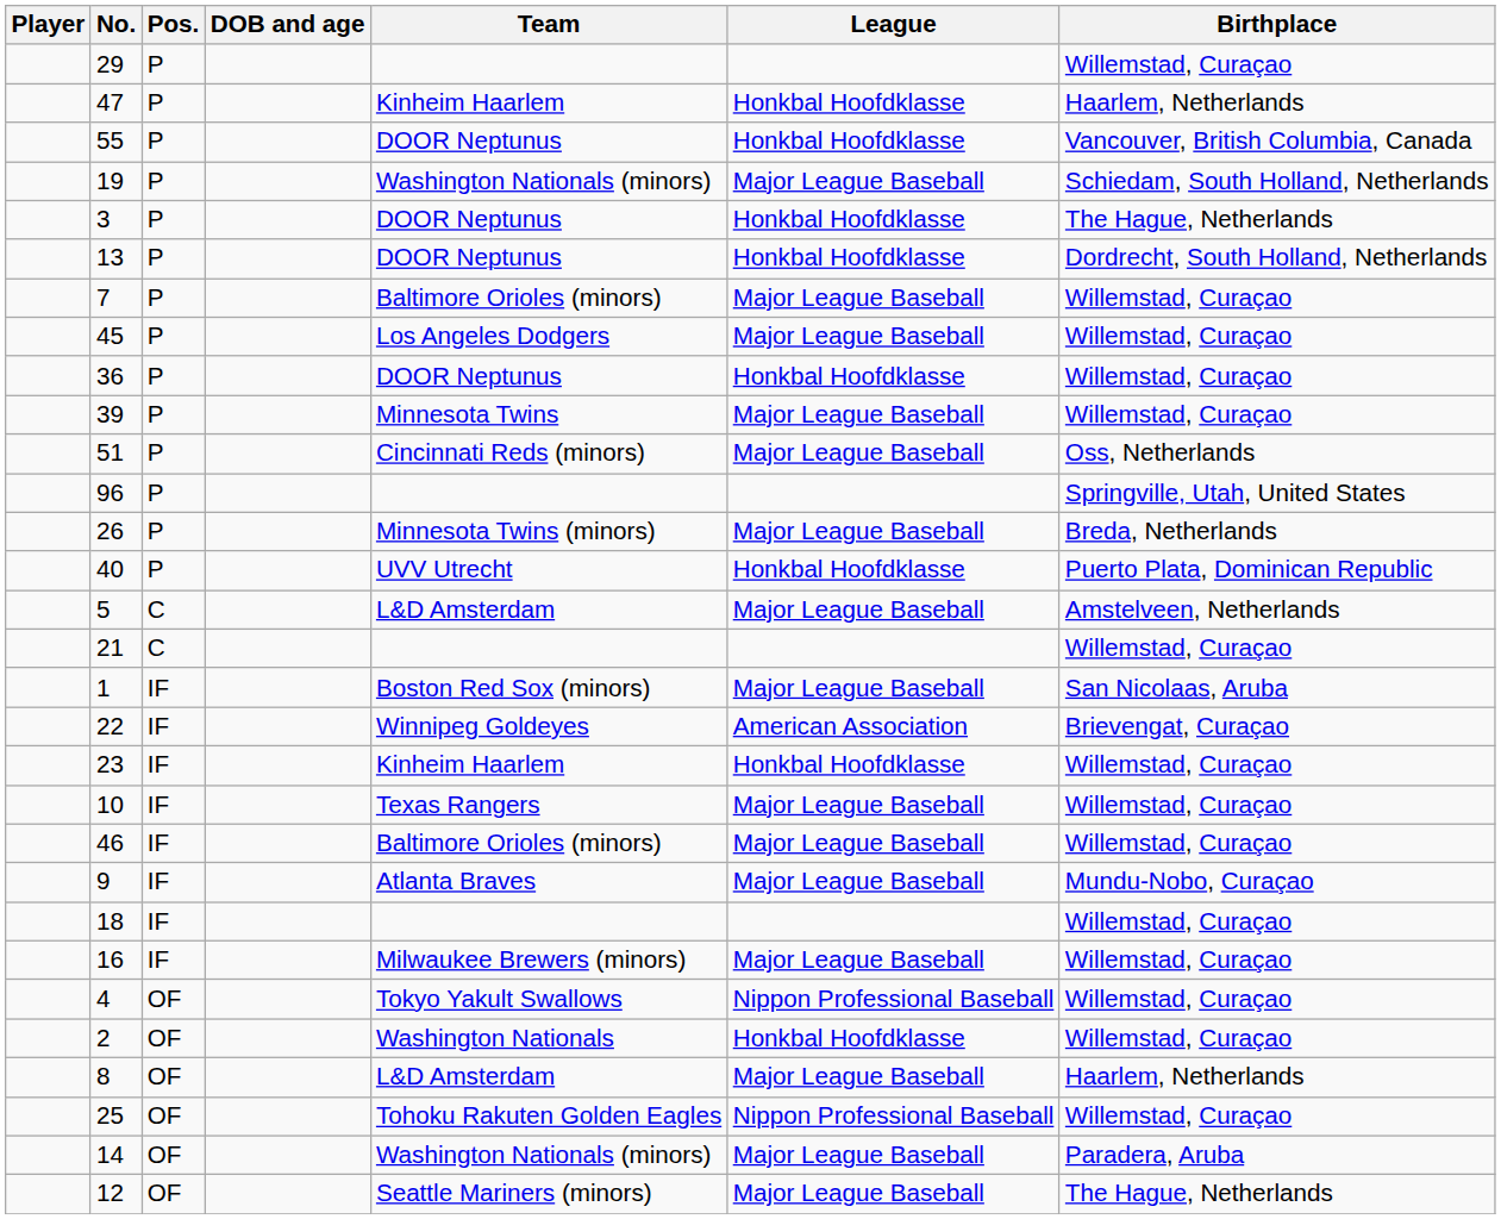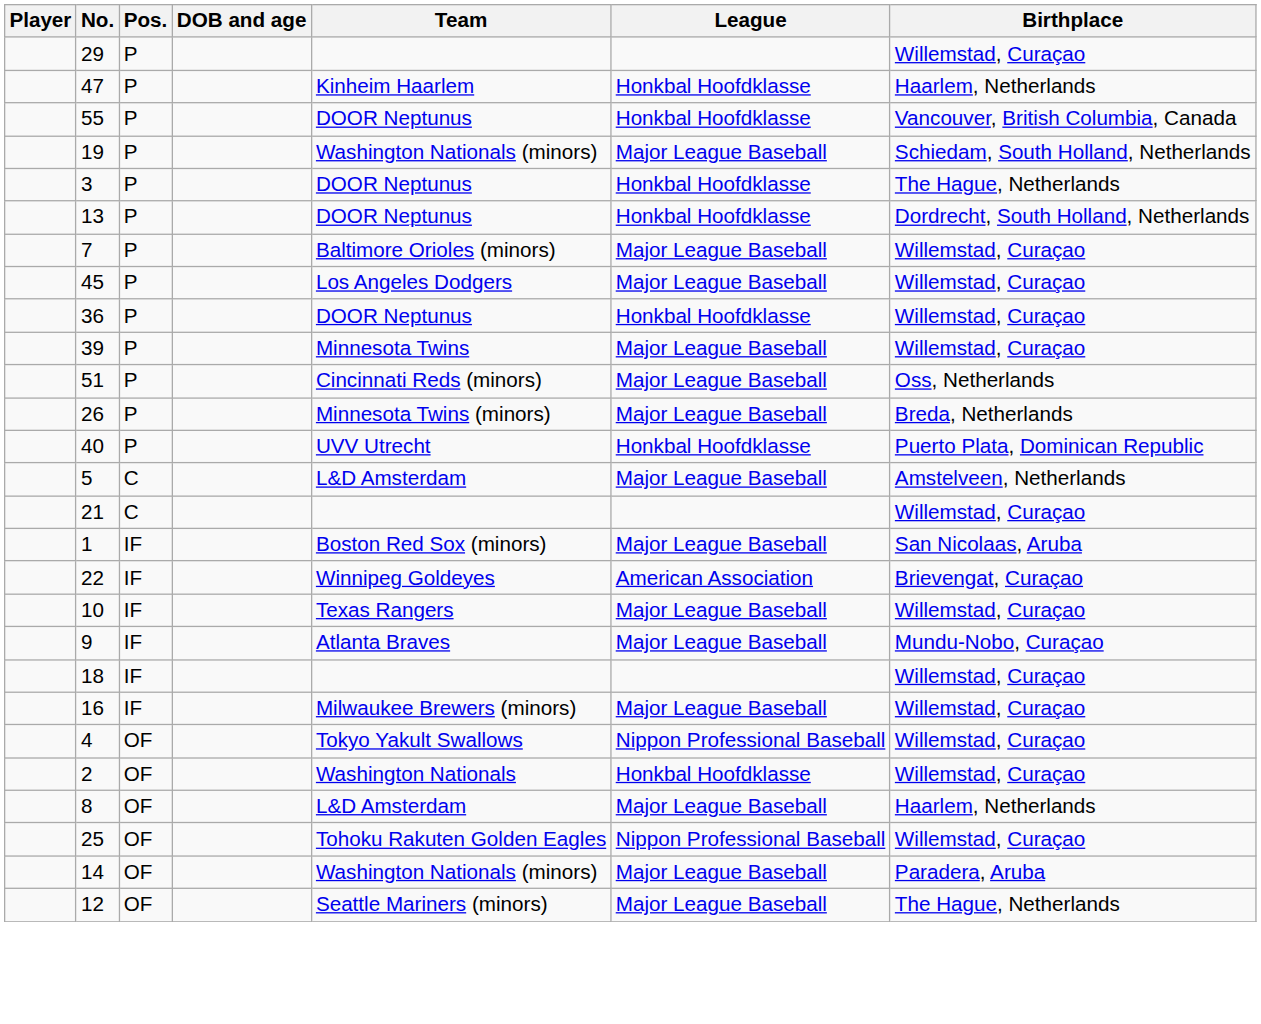- row: 96 | P | Springville, Utah, United States
- row: 23 | IF | Kinheim Haarlem | Honkbal Hoofdklasse | Willemstad, Curaçao
- row: 46 | IF | Baltimore Orioles (minors) | Major League Baseball | Willemstad, Curaçao
